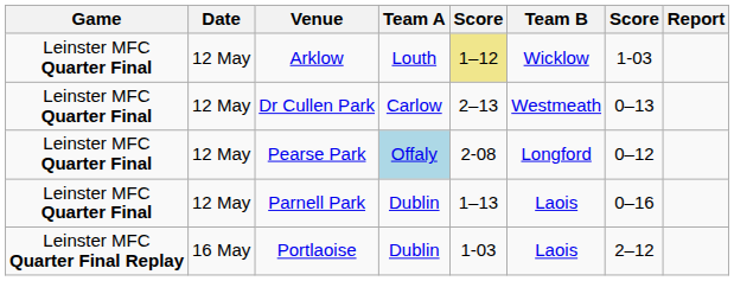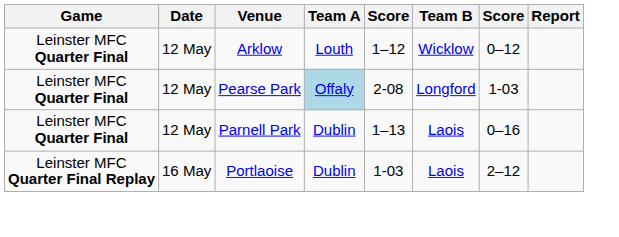Arklow | column 5: khaki background -> no background
Arklow | column 7: 1-03 -> 0–12
- row: Leinster MFC Quarter Final | 12 May | Dr Cullen Park | Carlow | 2–13 | Westmeath | 0–13
Pearse Park | column 7: 0–12 -> 1-03
